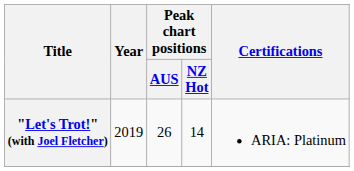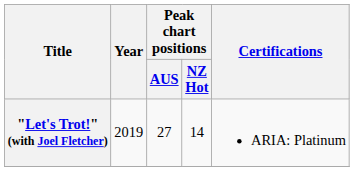"Let's Trot!" (with Joel Fletcher) | Peak chart positions / AUS: 26 -> 27
